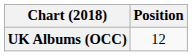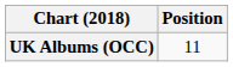UK Albums (OCC) | Position: 12 -> 11
